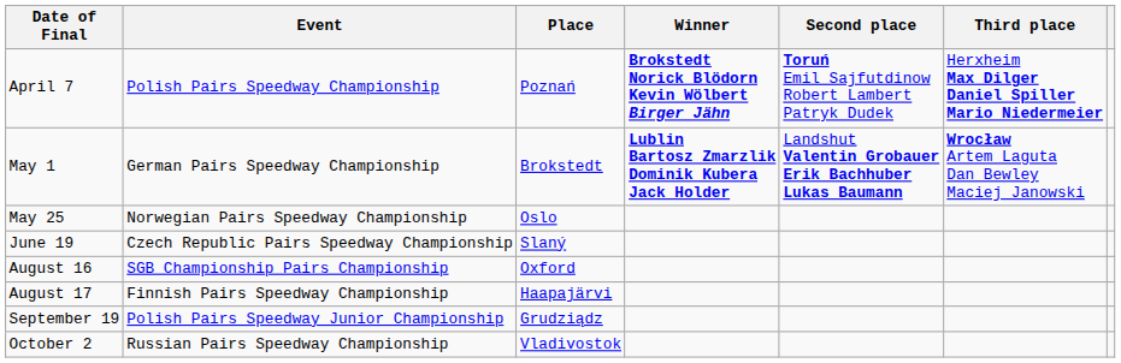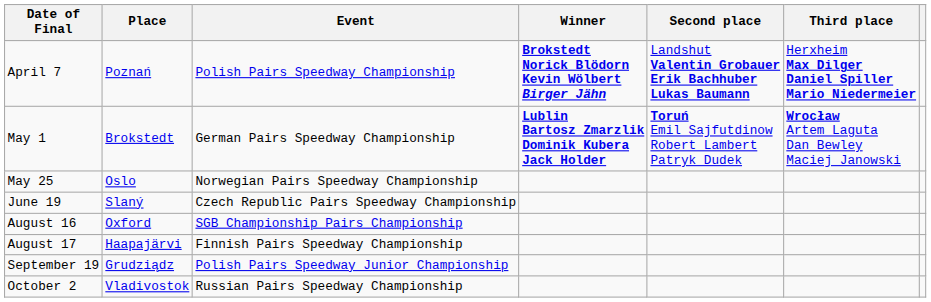columns swapped: Place <-> Event
April 7 | Second place: Toruń Emil Sajfutdinow Robert Lambert Patryk Dudek -> Landshut Valentin Grobauer Erik Bachhuber Lukas Baumann
May 1 | Second place: Landshut Valentin Grobauer Erik Bachhuber Lukas Baumann -> Toruń Emil Sajfutdinow Robert Lambert Patryk Dudek
